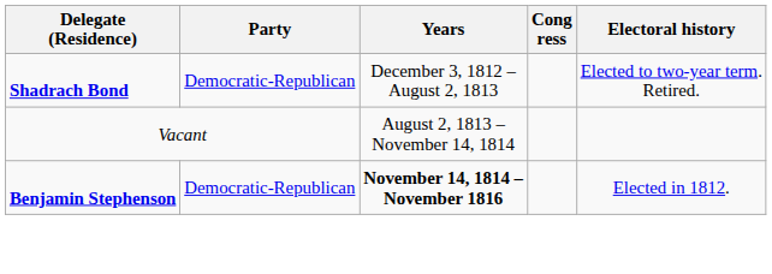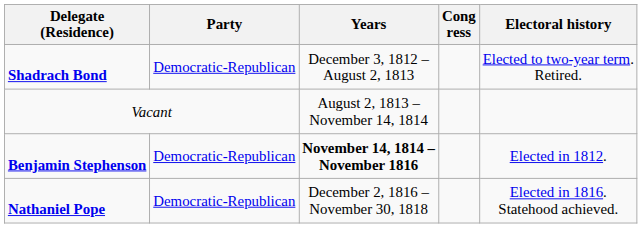+ row: Nathaniel Pope | Democratic-Republican | December 2, 1816 – November 30, 1818 | Elected in 1816. Statehood achieved.
